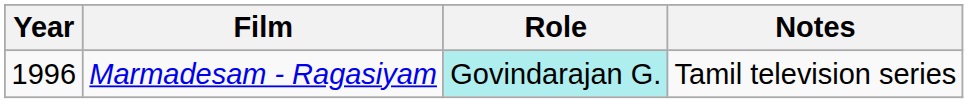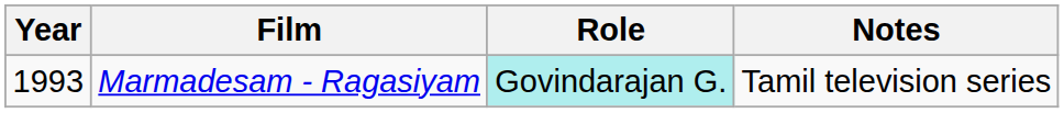Marmadesam - Ragasiyam | Year: 1996 -> 1993
